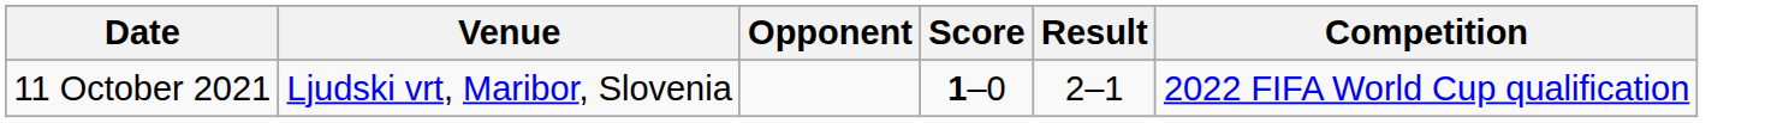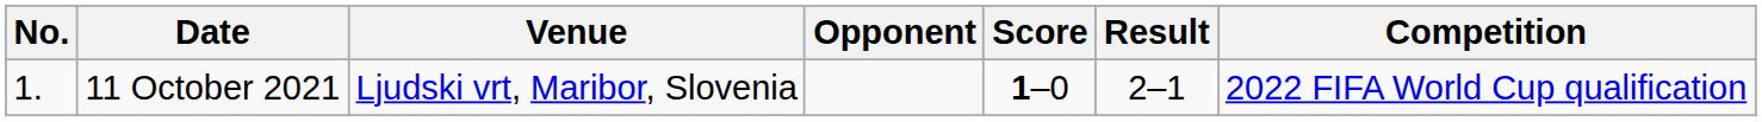+ column: No. | 1.
